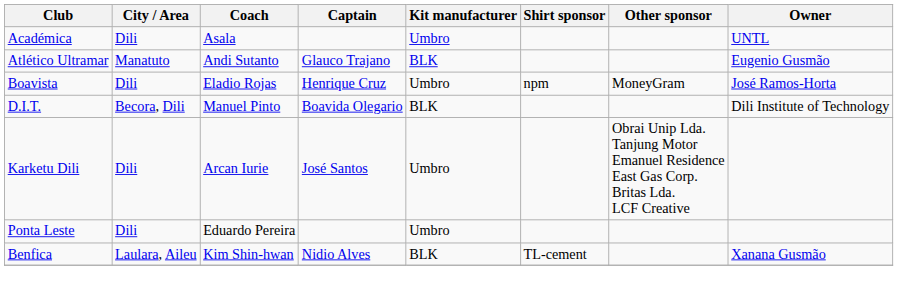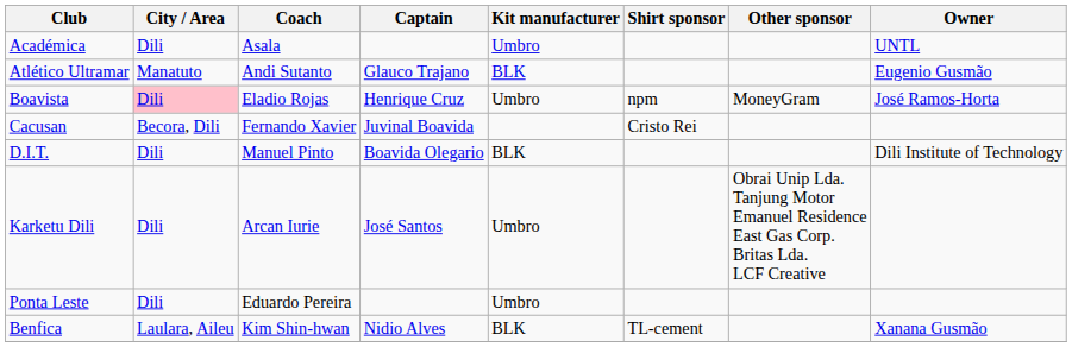Boavista | City / Area: no background -> pink background
+ row: Cacusan | Becora, Dili | Fernando Xavier | Juvinal Boavida | Cristo Rei
D.I.T. | City / Area: Becora, Dili -> Dili
